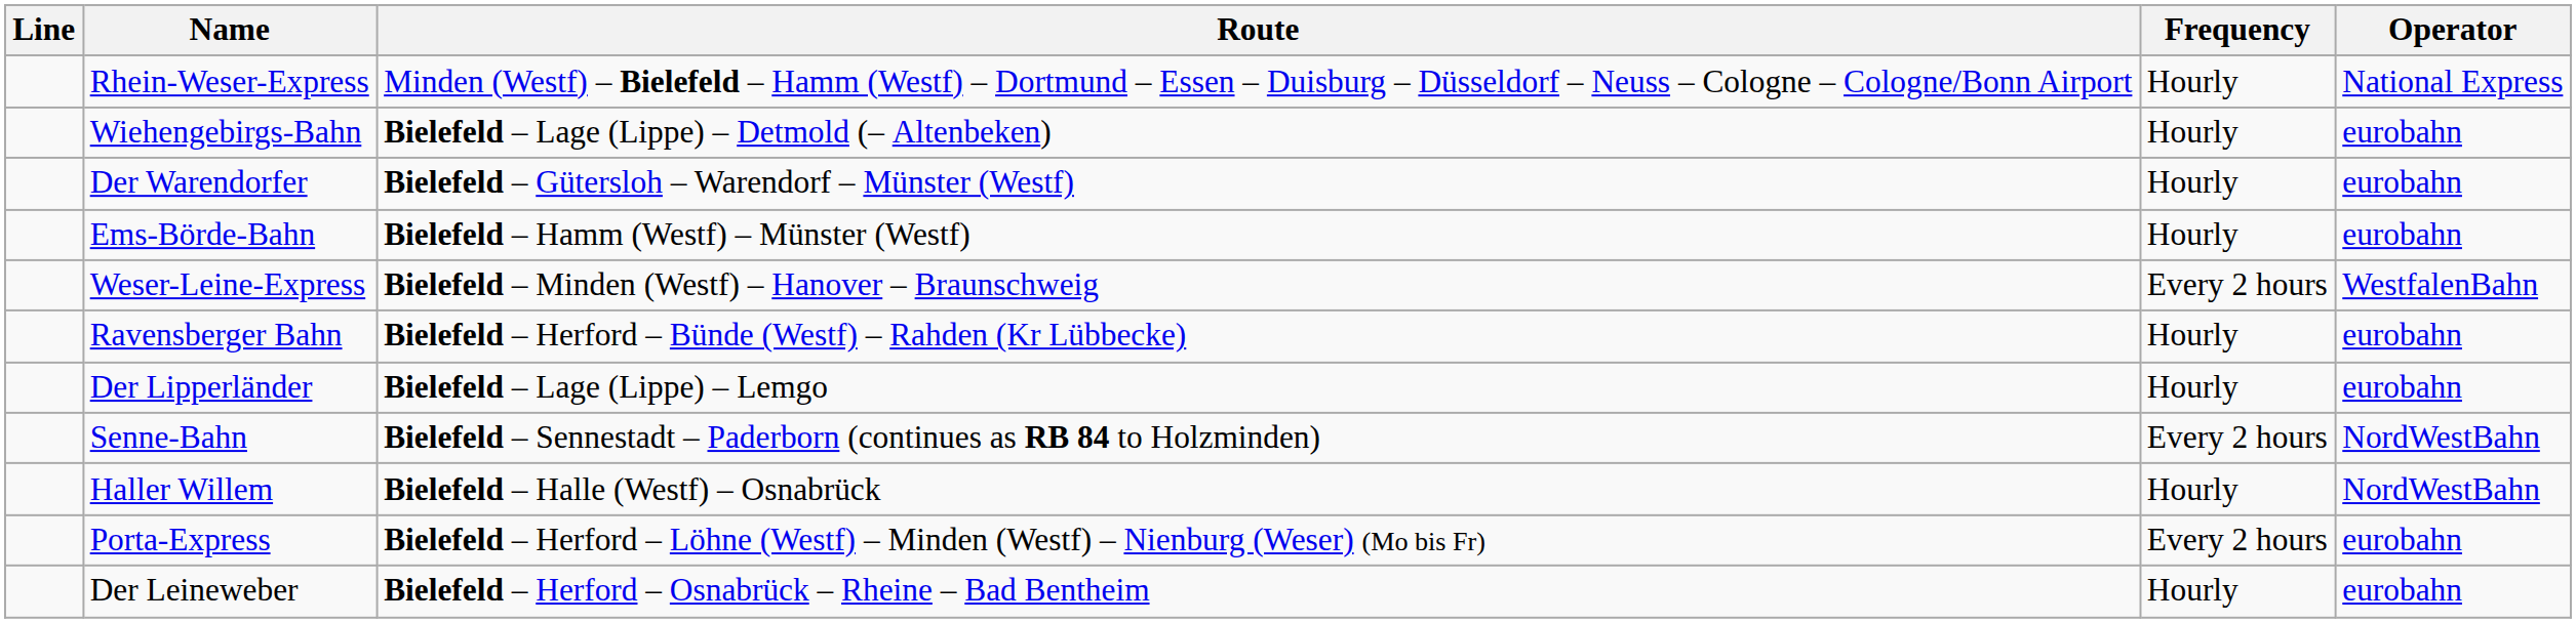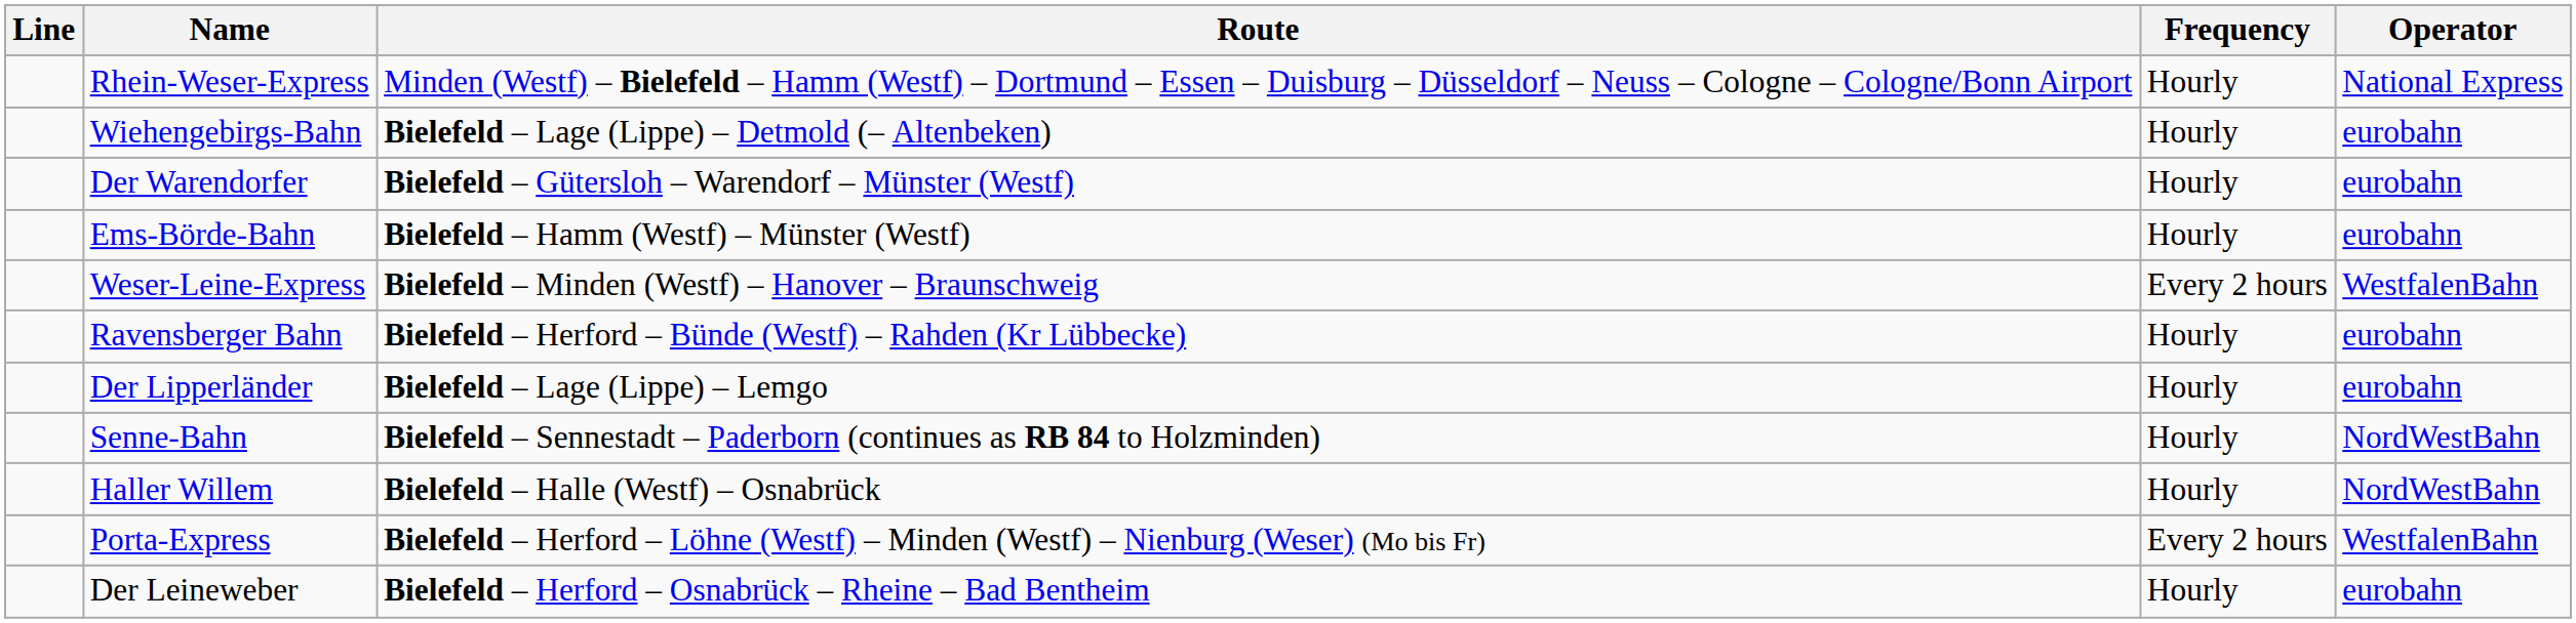Senne-Bahn | Frequency: Every 2 hours -> Hourly
Porta-Express | Operator: eurobahn -> WestfalenBahn
